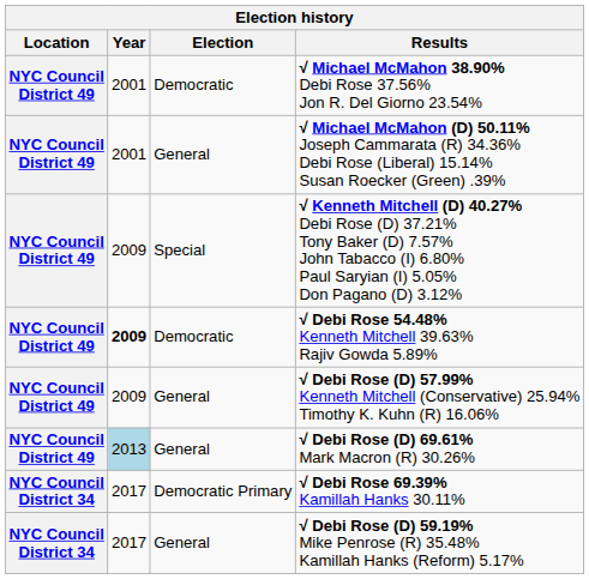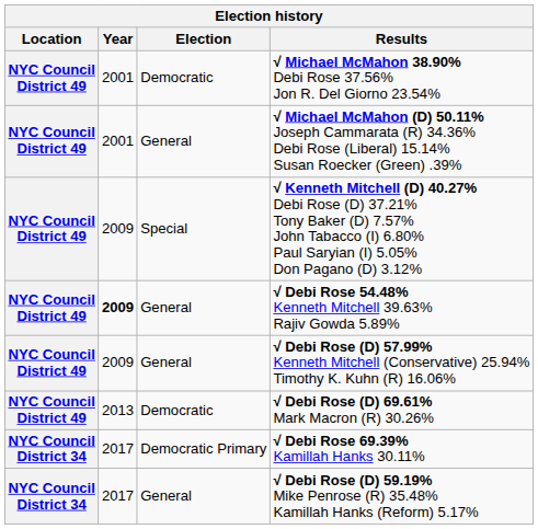√ Debi Rose 54.48% Kenneth Mitchell 39.63% Rajiv Gowda 5.89% | Election: Democratic -> General
√ Debi Rose (D) 69.61% Mark Macron (R) 30.26% | Year: lightblue background -> no background
√ Debi Rose (D) 69.61% Mark Macron (R) 30.26% | Election: General -> Democratic
